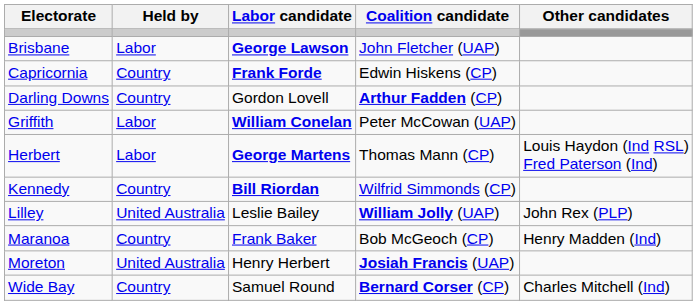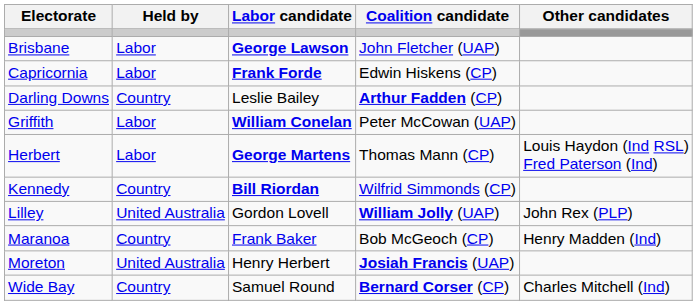Capricornia | Held by: Country -> Labor
Darling Downs | Labor candidate: Gordon Lovell -> Leslie Bailey
Lilley | Labor candidate: Leslie Bailey -> Gordon Lovell
